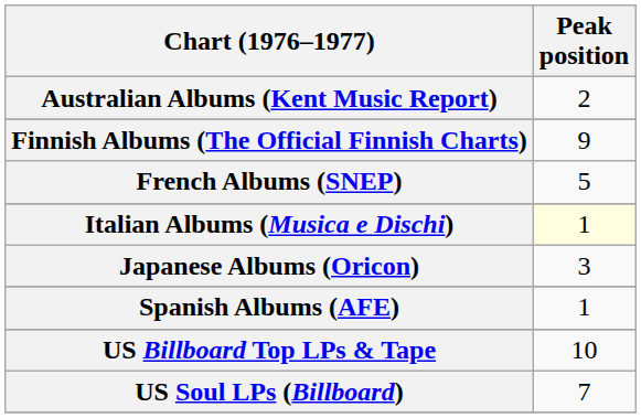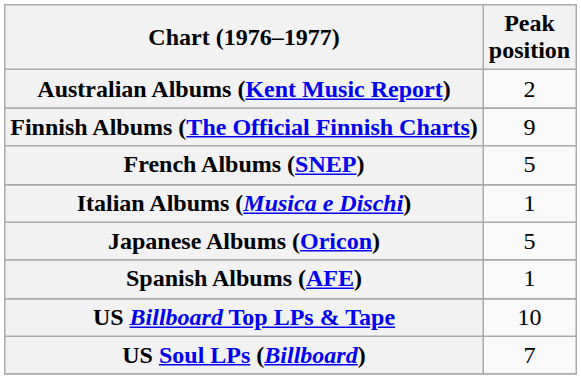Italian Albums (Musica e Dischi) | Peak position: lightyellow background -> no background
Japanese Albums (Oricon) | Peak position: 3 -> 5
